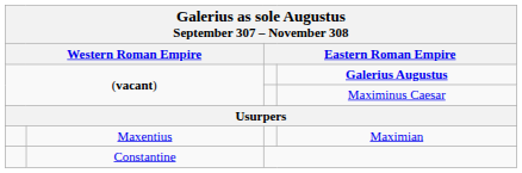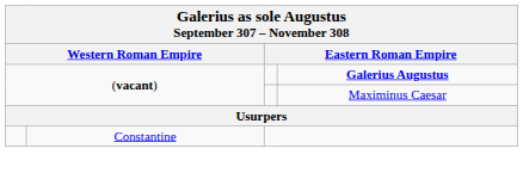- row: Maxentius | Maximian
